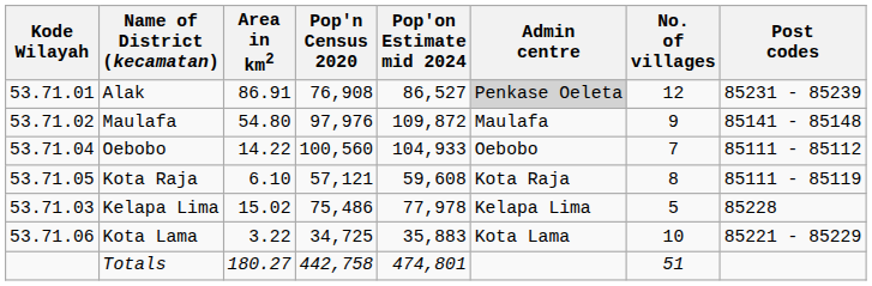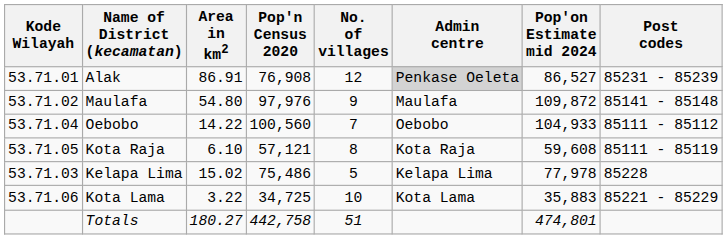columns swapped: Pop'on Estimate mid 2024 <-> No. of villages
